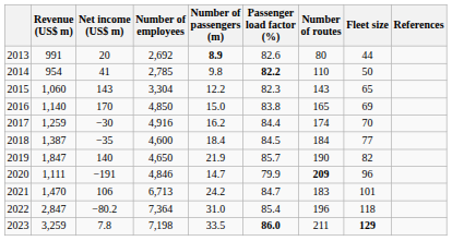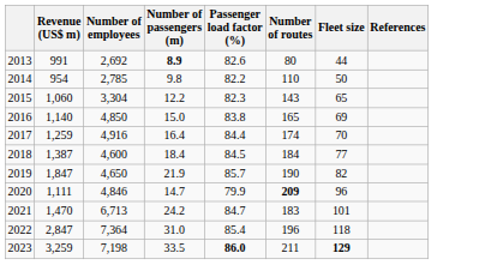- column: Net income (US$ m) | 20 | 41 | 143 | 170 | −30 | −35 | 140 | −191 | 106 | −80.2 | 7.8
2014 | Passenger load factor (%): bold -> normal
2017 | Number of passengers (m): 16.2 -> 16.4
